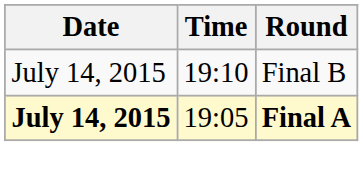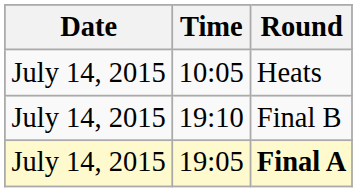+ row: July 14, 2015 | 10:05 | Heats
Final A | Date: bold -> normal
